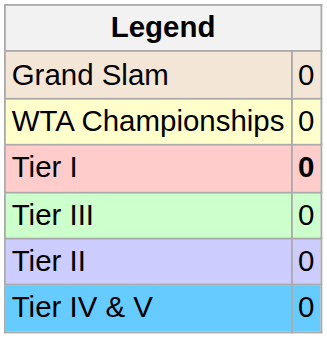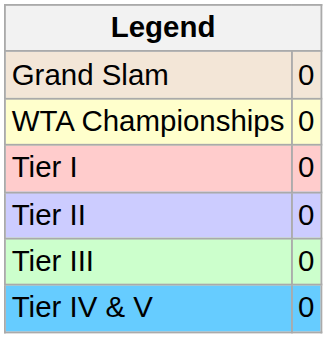Tier I | column 2: bold -> normal
rows swapped: Tier II <-> Tier III
